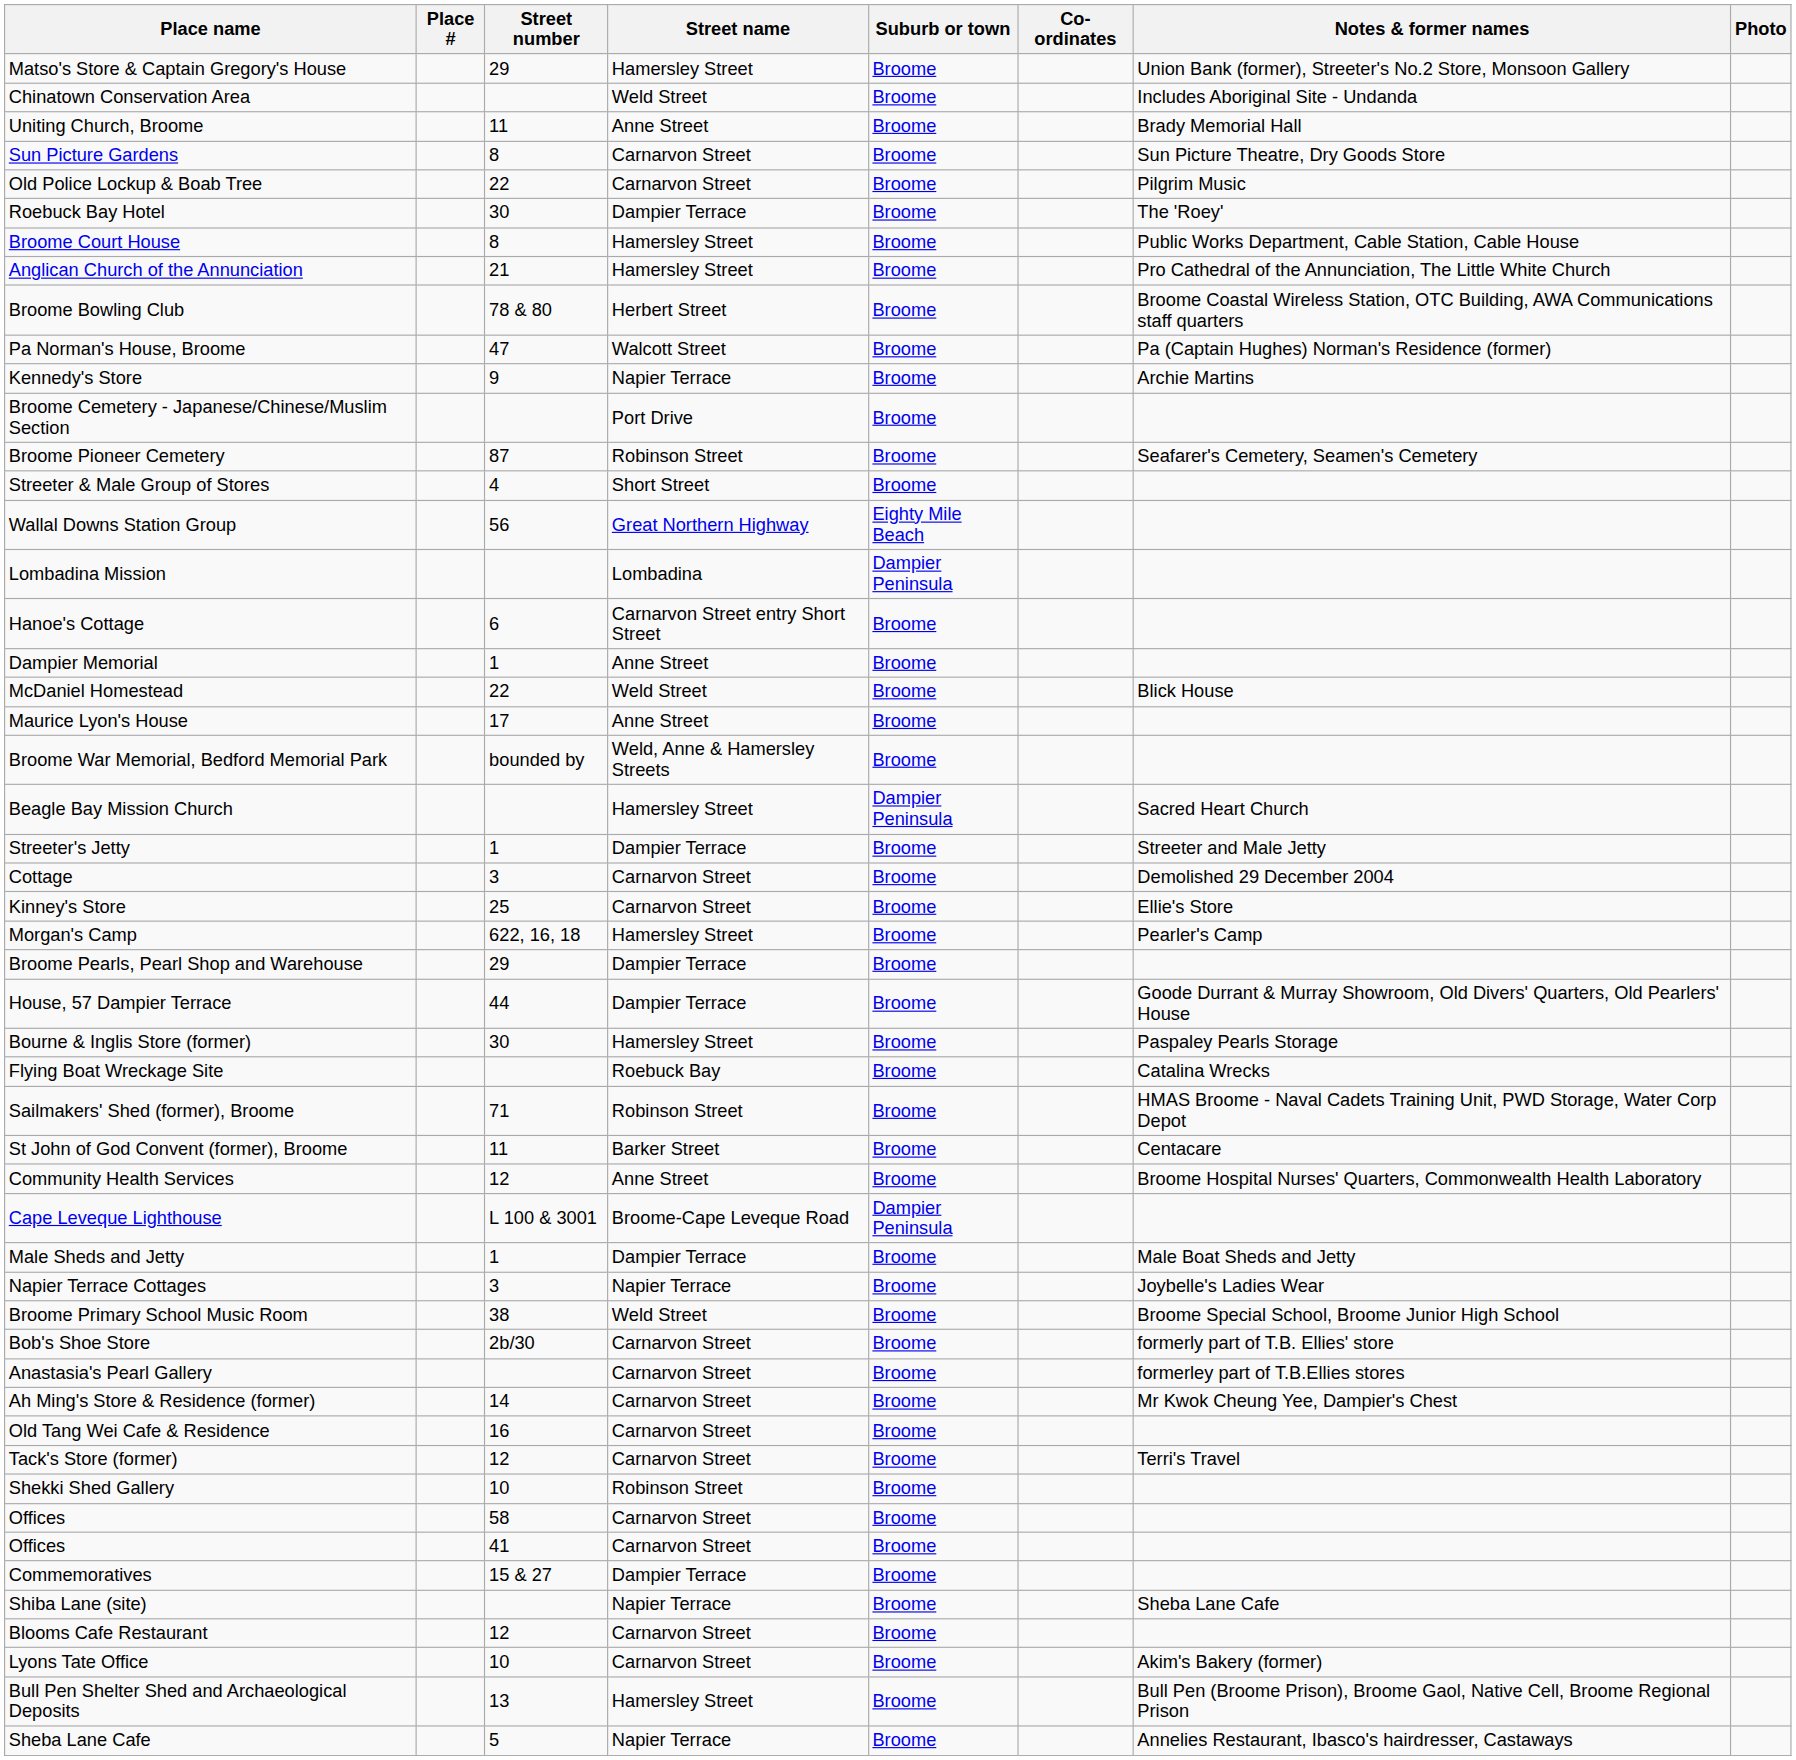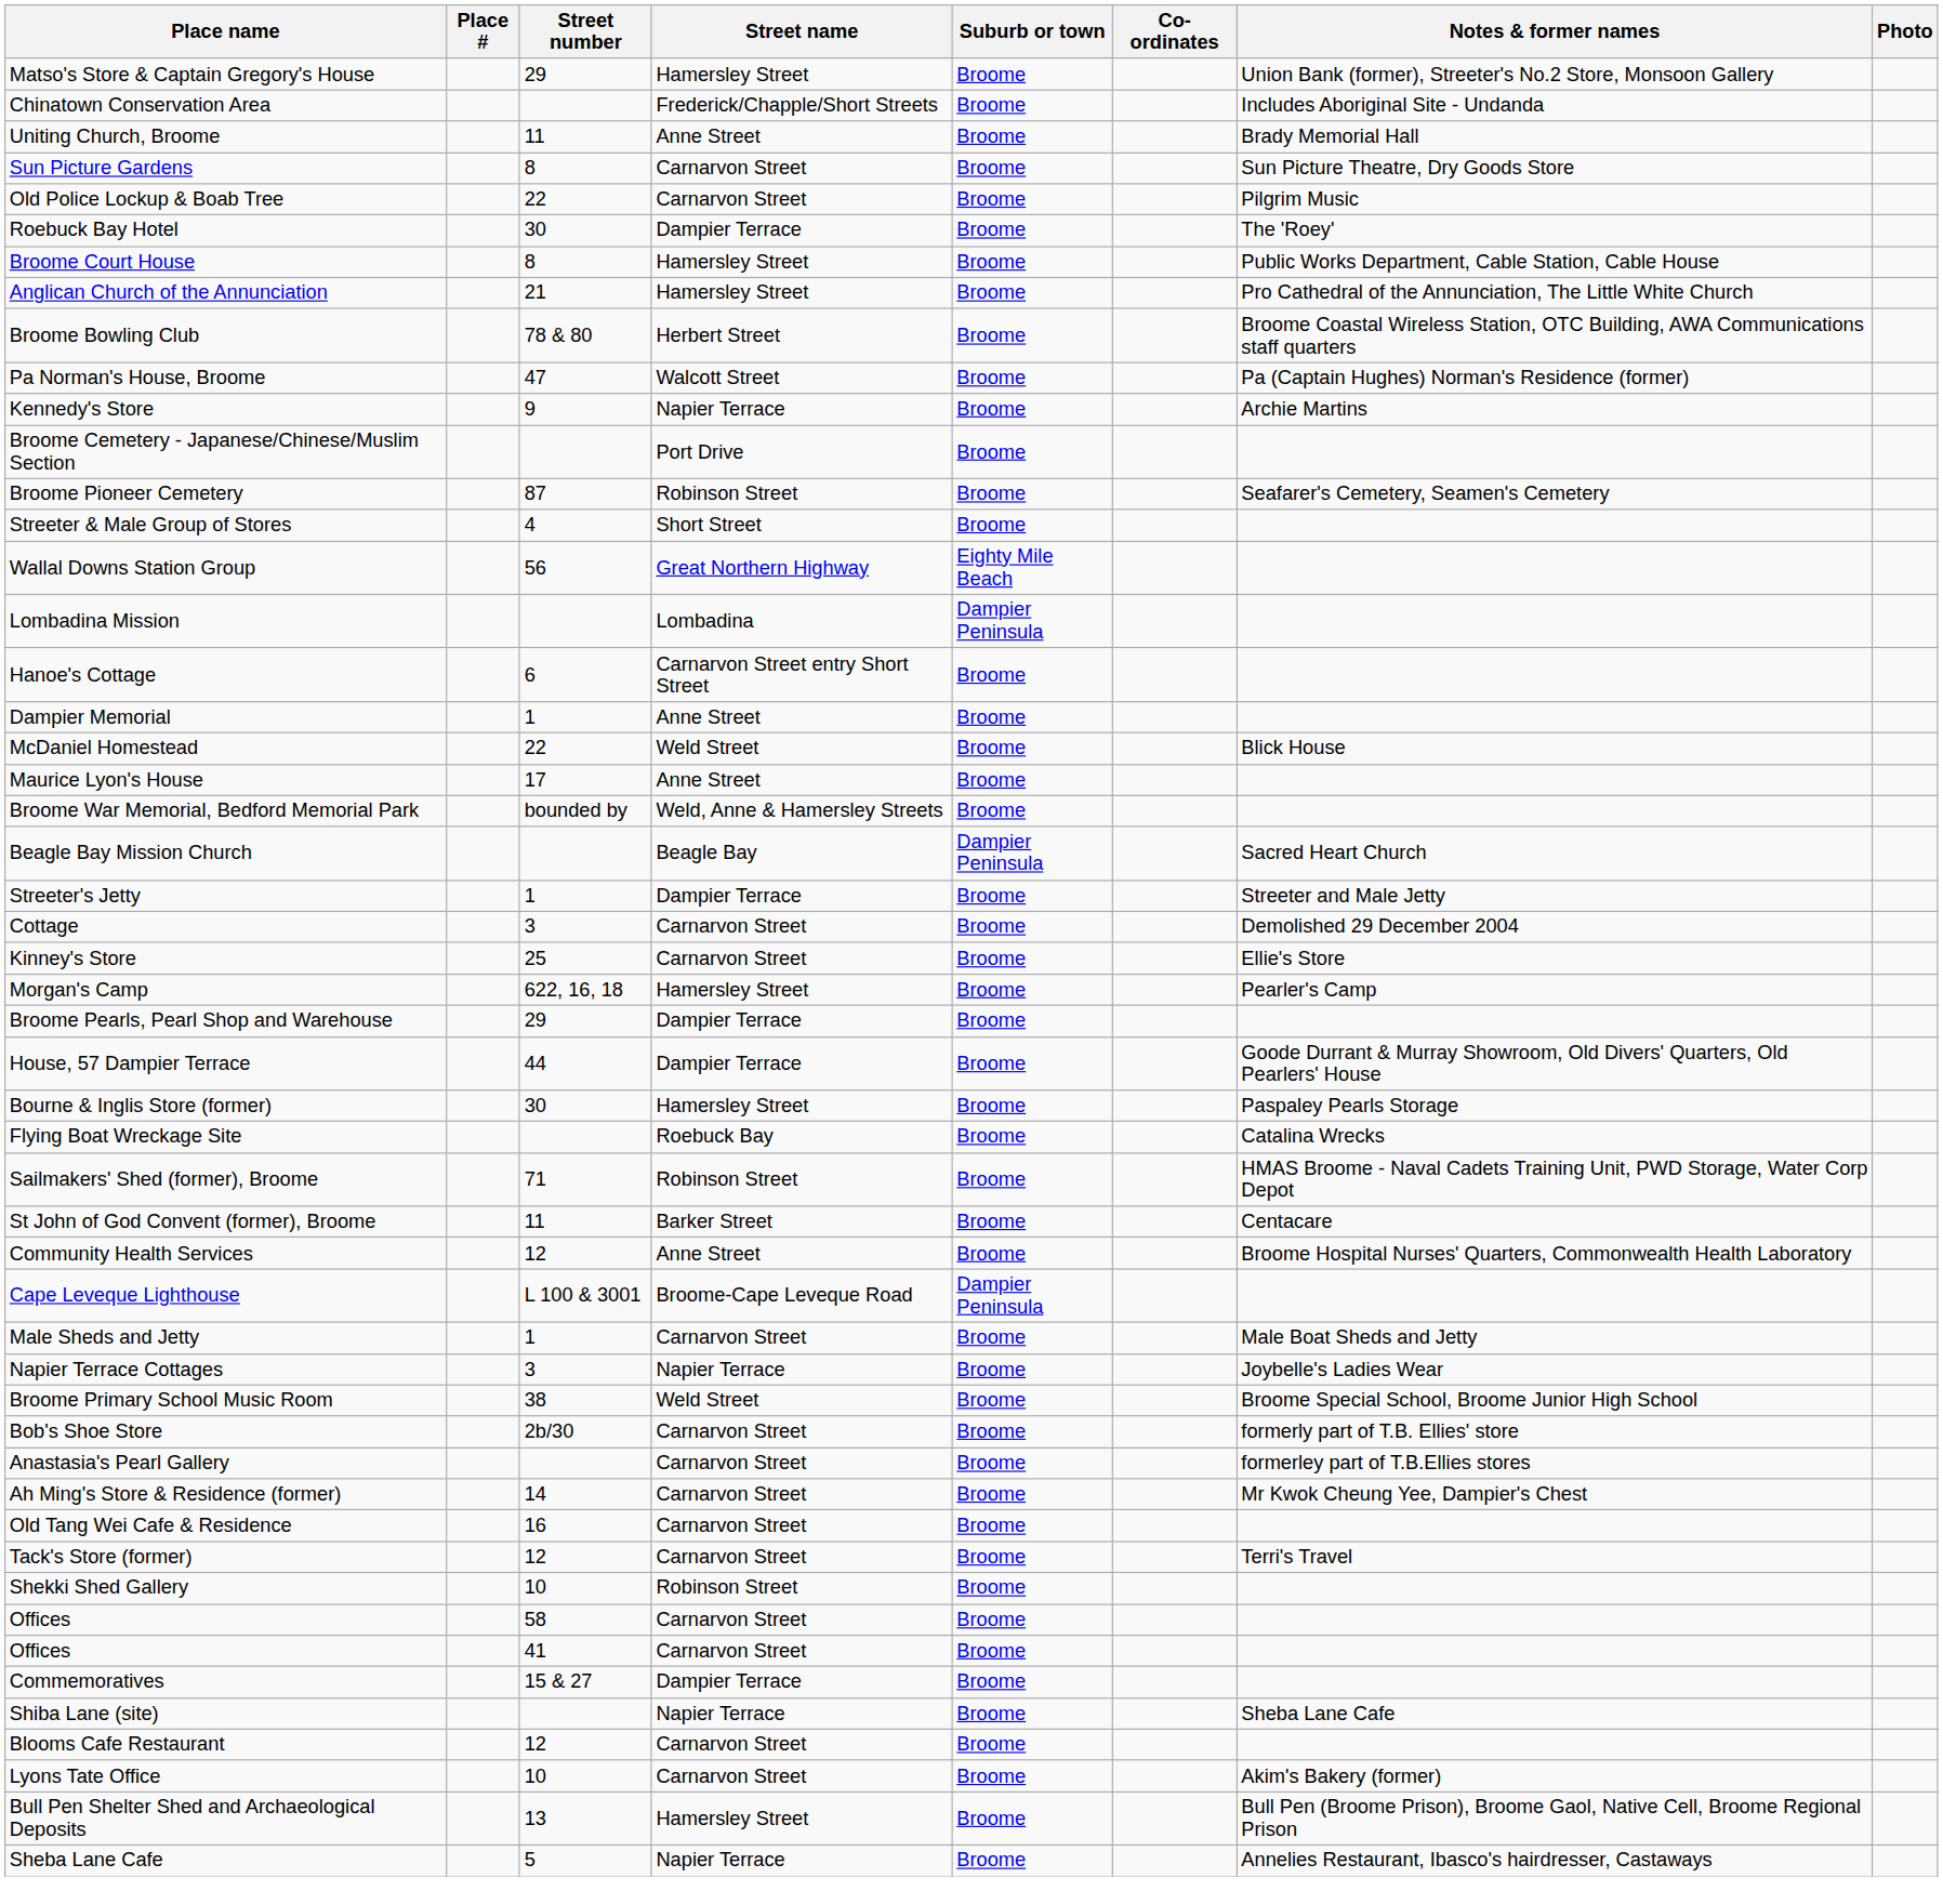Chinatown Conservation Area | Street name: Weld Street -> Frederick/Chapple/Short Streets
Beagle Bay Mission Church | Street name: Hamersley Street -> Beagle Bay
Male Sheds and Jetty | Street name: Dampier Terrace -> Carnarvon Street
